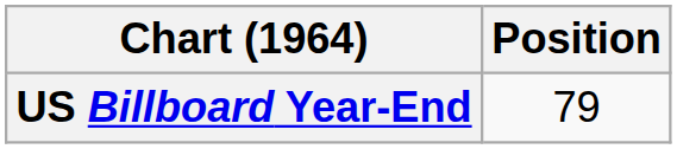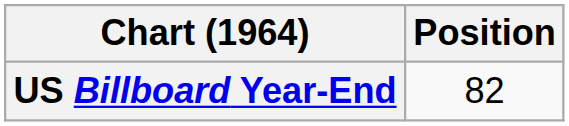US Billboard Year-End | Position: 79 -> 82
